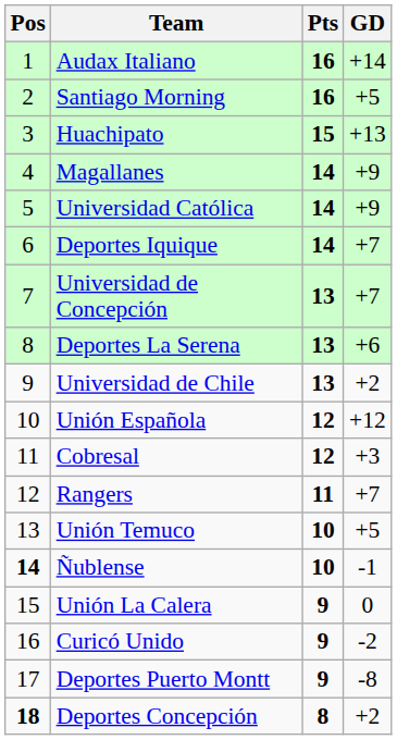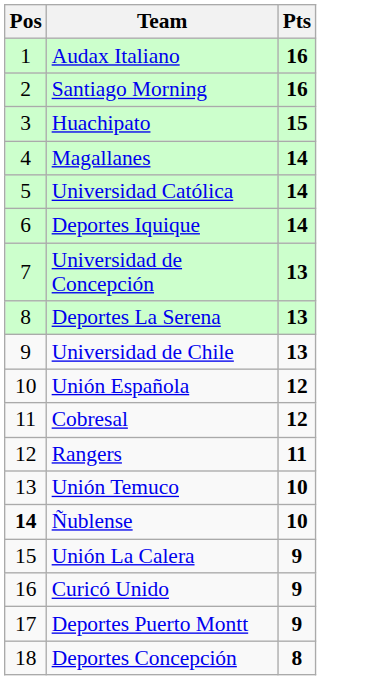- column: GD | +14 | +5 | +13 | +9 | +9 | +7 | +7 | +6 | +2 | +12 | +3 | +7 | +5 | -1 | 0 | -2 | -8 | +2
Deportes Concepción | Pos: bold -> normal
